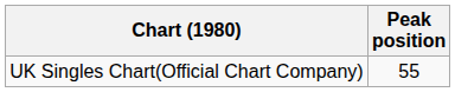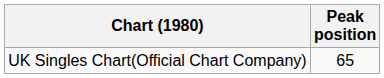UK Singles Chart(Official Chart Company) | Peak position: 55 -> 65
